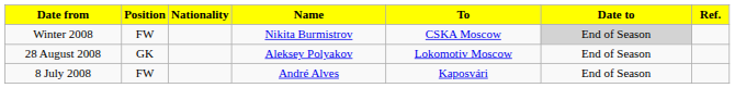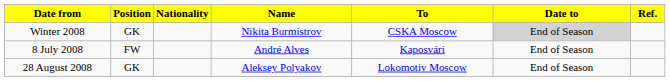Winter 2008 | Position: FW -> GK
rows swapped: 8 July 2008 <-> 28 August 2008
